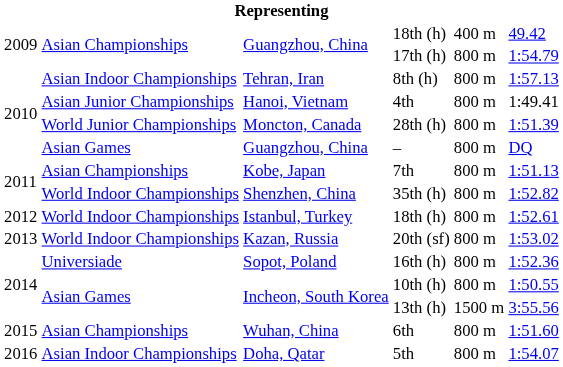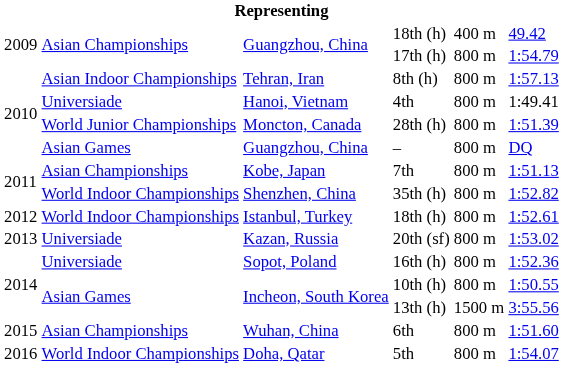4th | column 2: Asian Junior Championships -> Universiade
20th (sf) | column 2: World Indoor Championships -> Universiade
5th | column 2: Asian Indoor Championships -> World Indoor Championships
